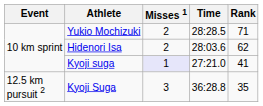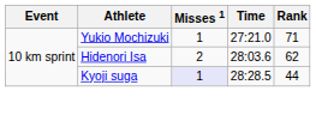Yukio Mochizuki | Misses 1: 2 -> 1
Yukio Mochizuki | Time: 28:28.5 -> 27:21.0
Kyoji suga | Time: 27:21.0 -> 28:28.5
Kyoji suga | Rank: 41 -> 44
- row: 12.5 km pursuit 2 | Kyoji Suga | 3 | 36:28.8 | 35
